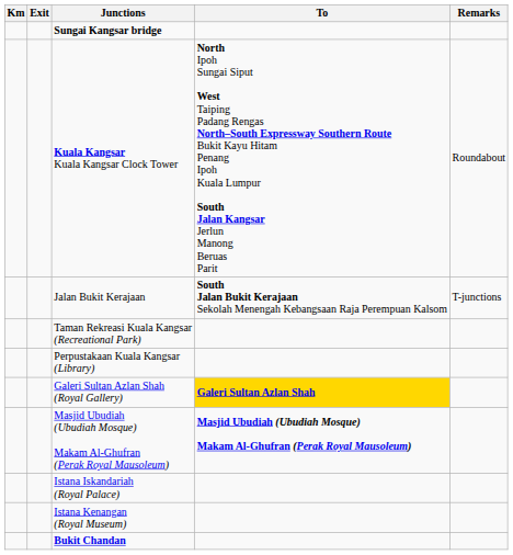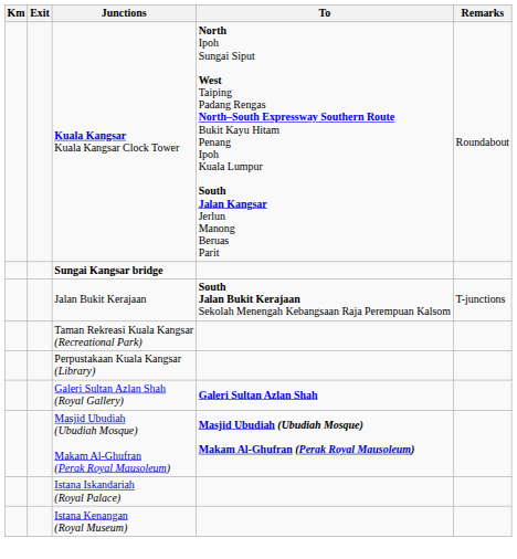rows swapped: Kuala Kangsar Kuala Kangsar Clock Tower <-> Sungai Kangsar bridge
Galeri Sultan Azlan Shah (Royal Gallery) | To: gold background -> no background
- row: Bukit Chandan
